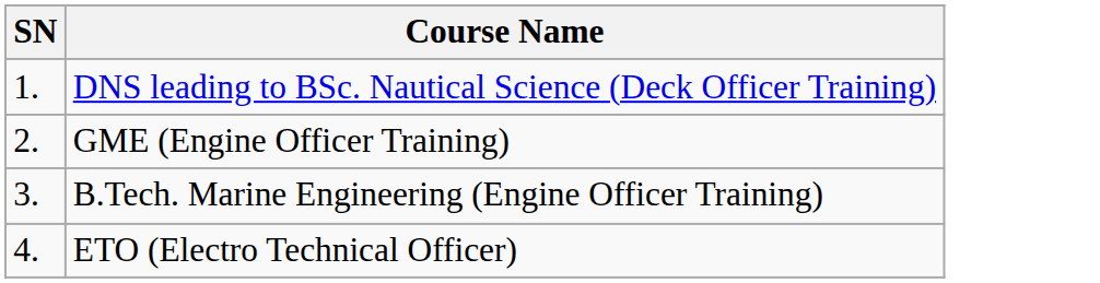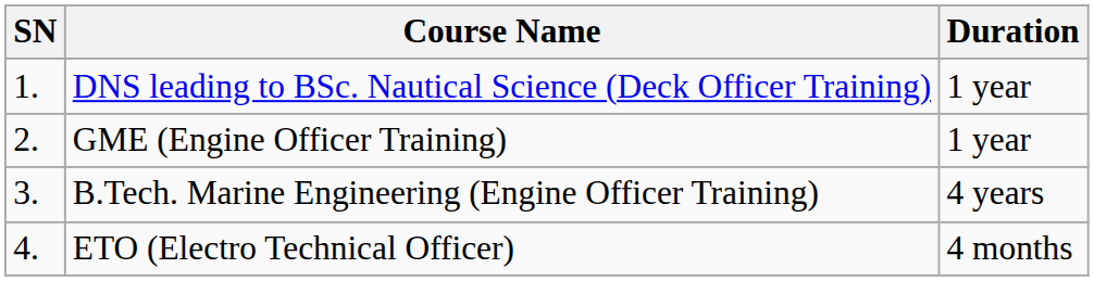+ column: Duration | 1 year | 1 year | 4 years | 4 months
